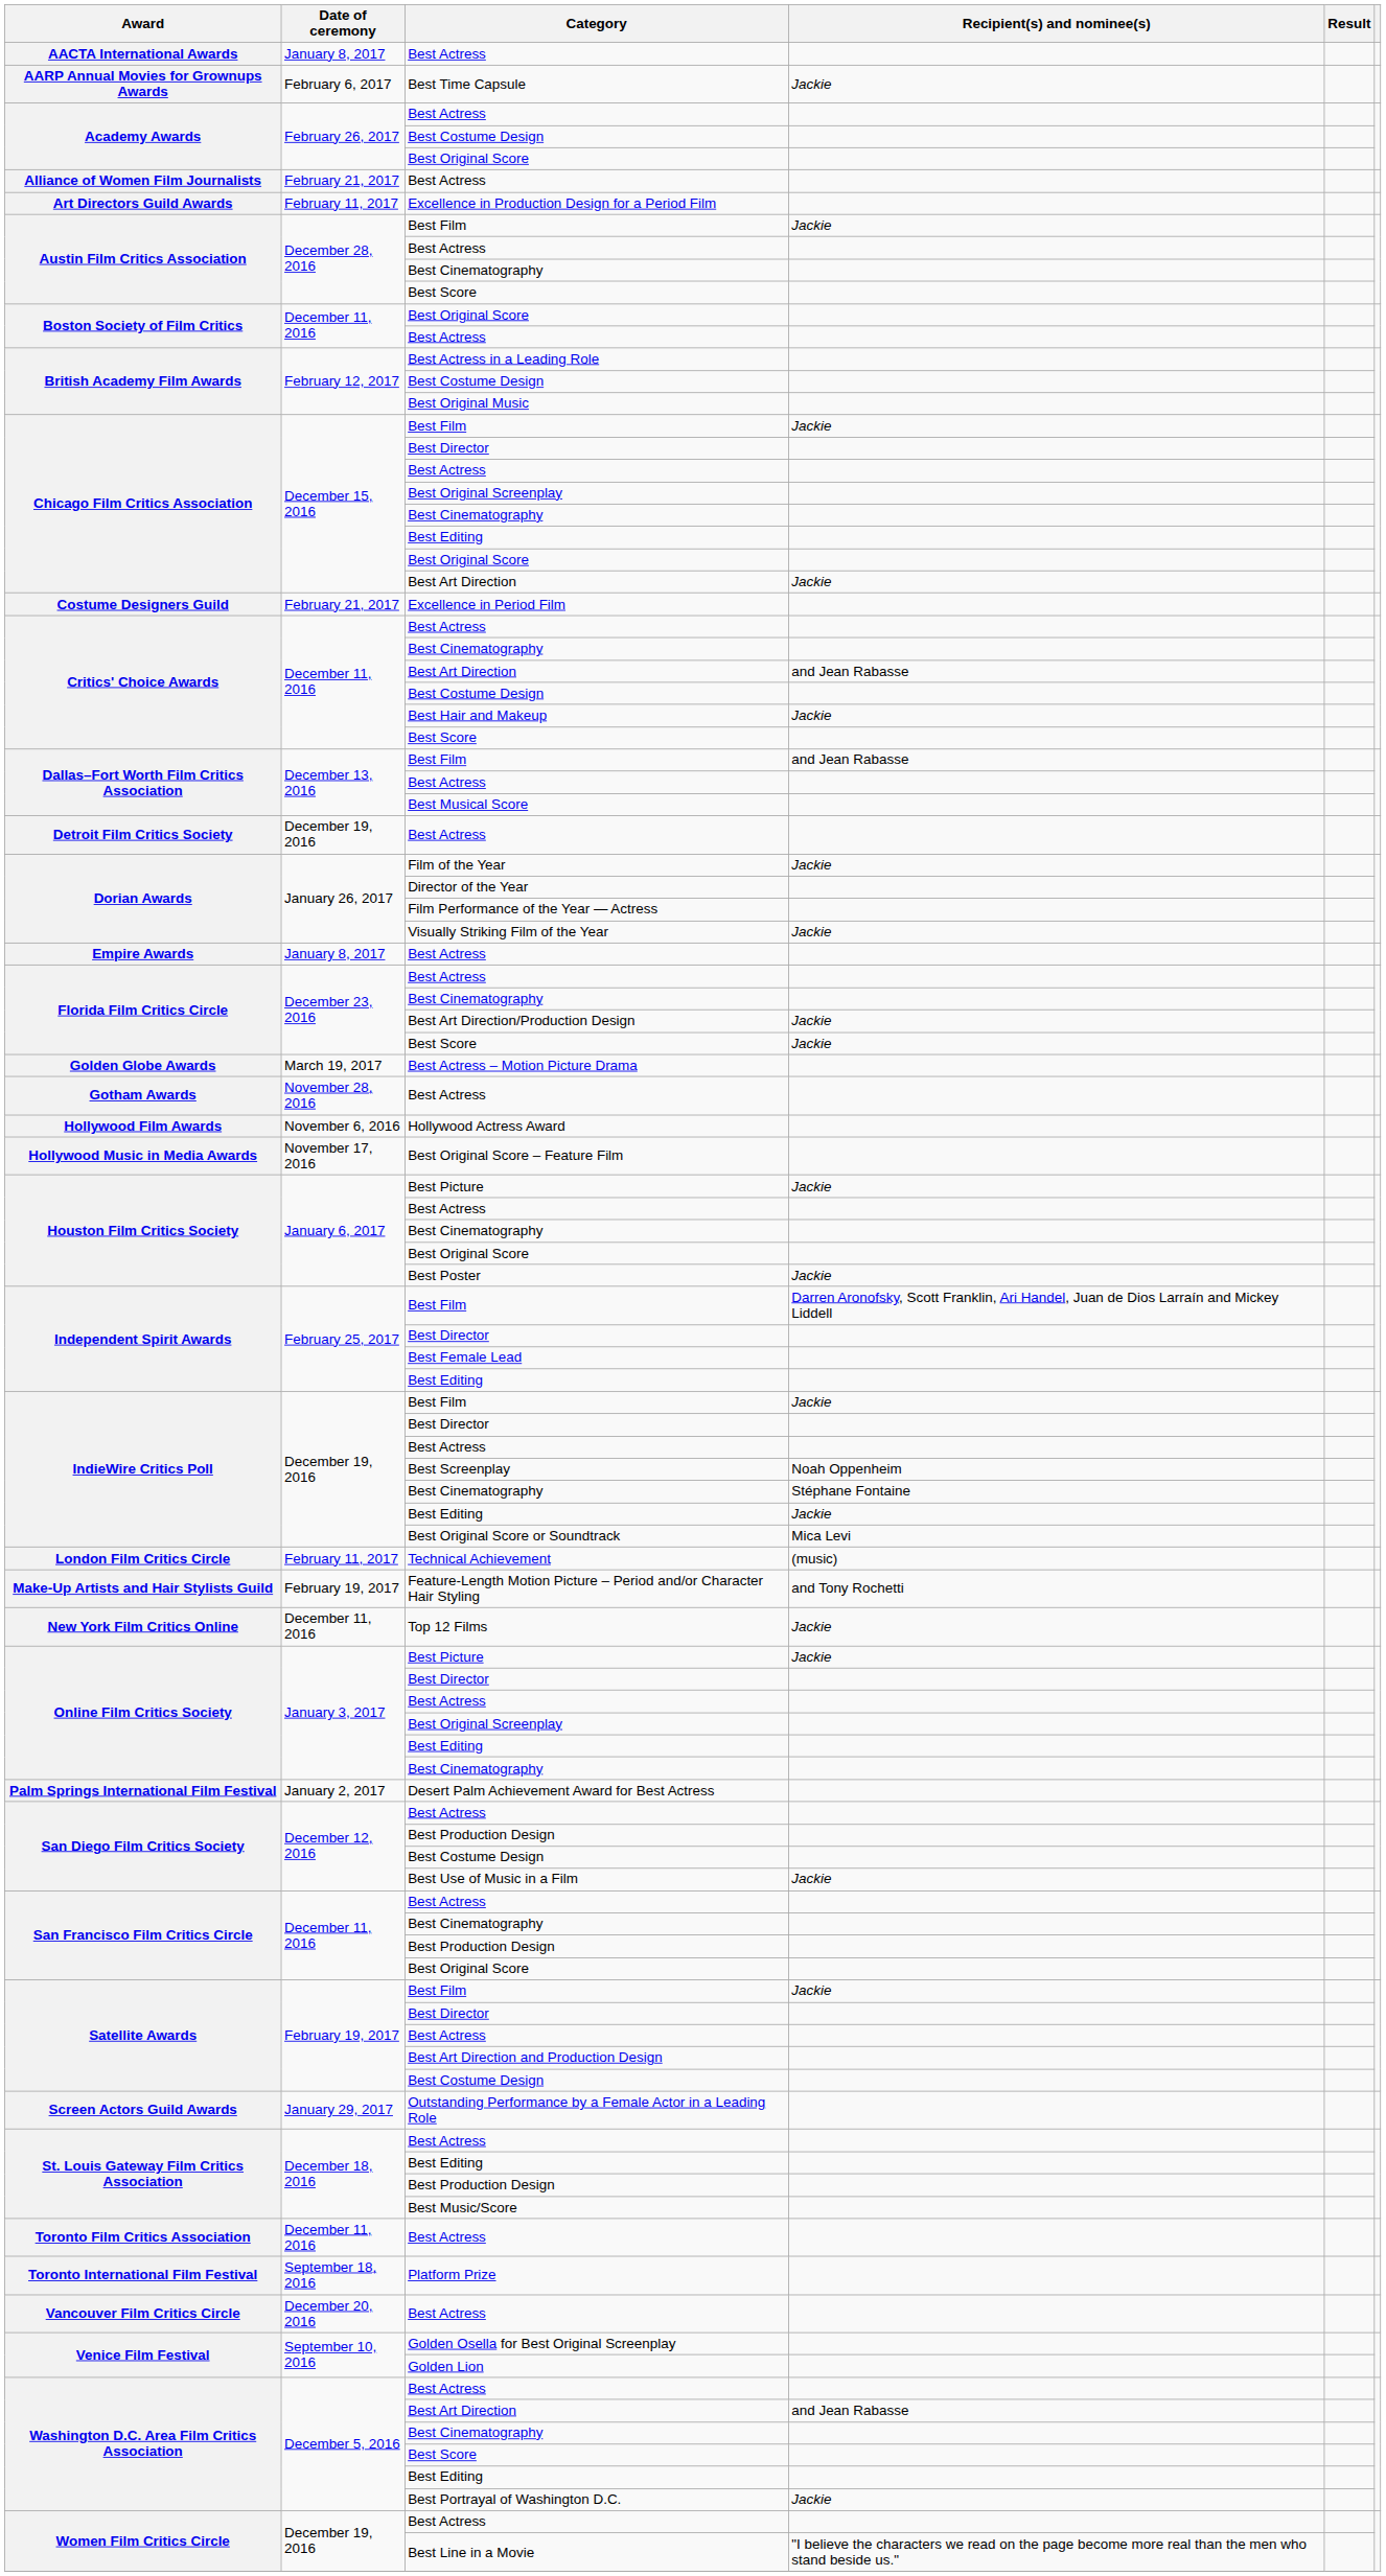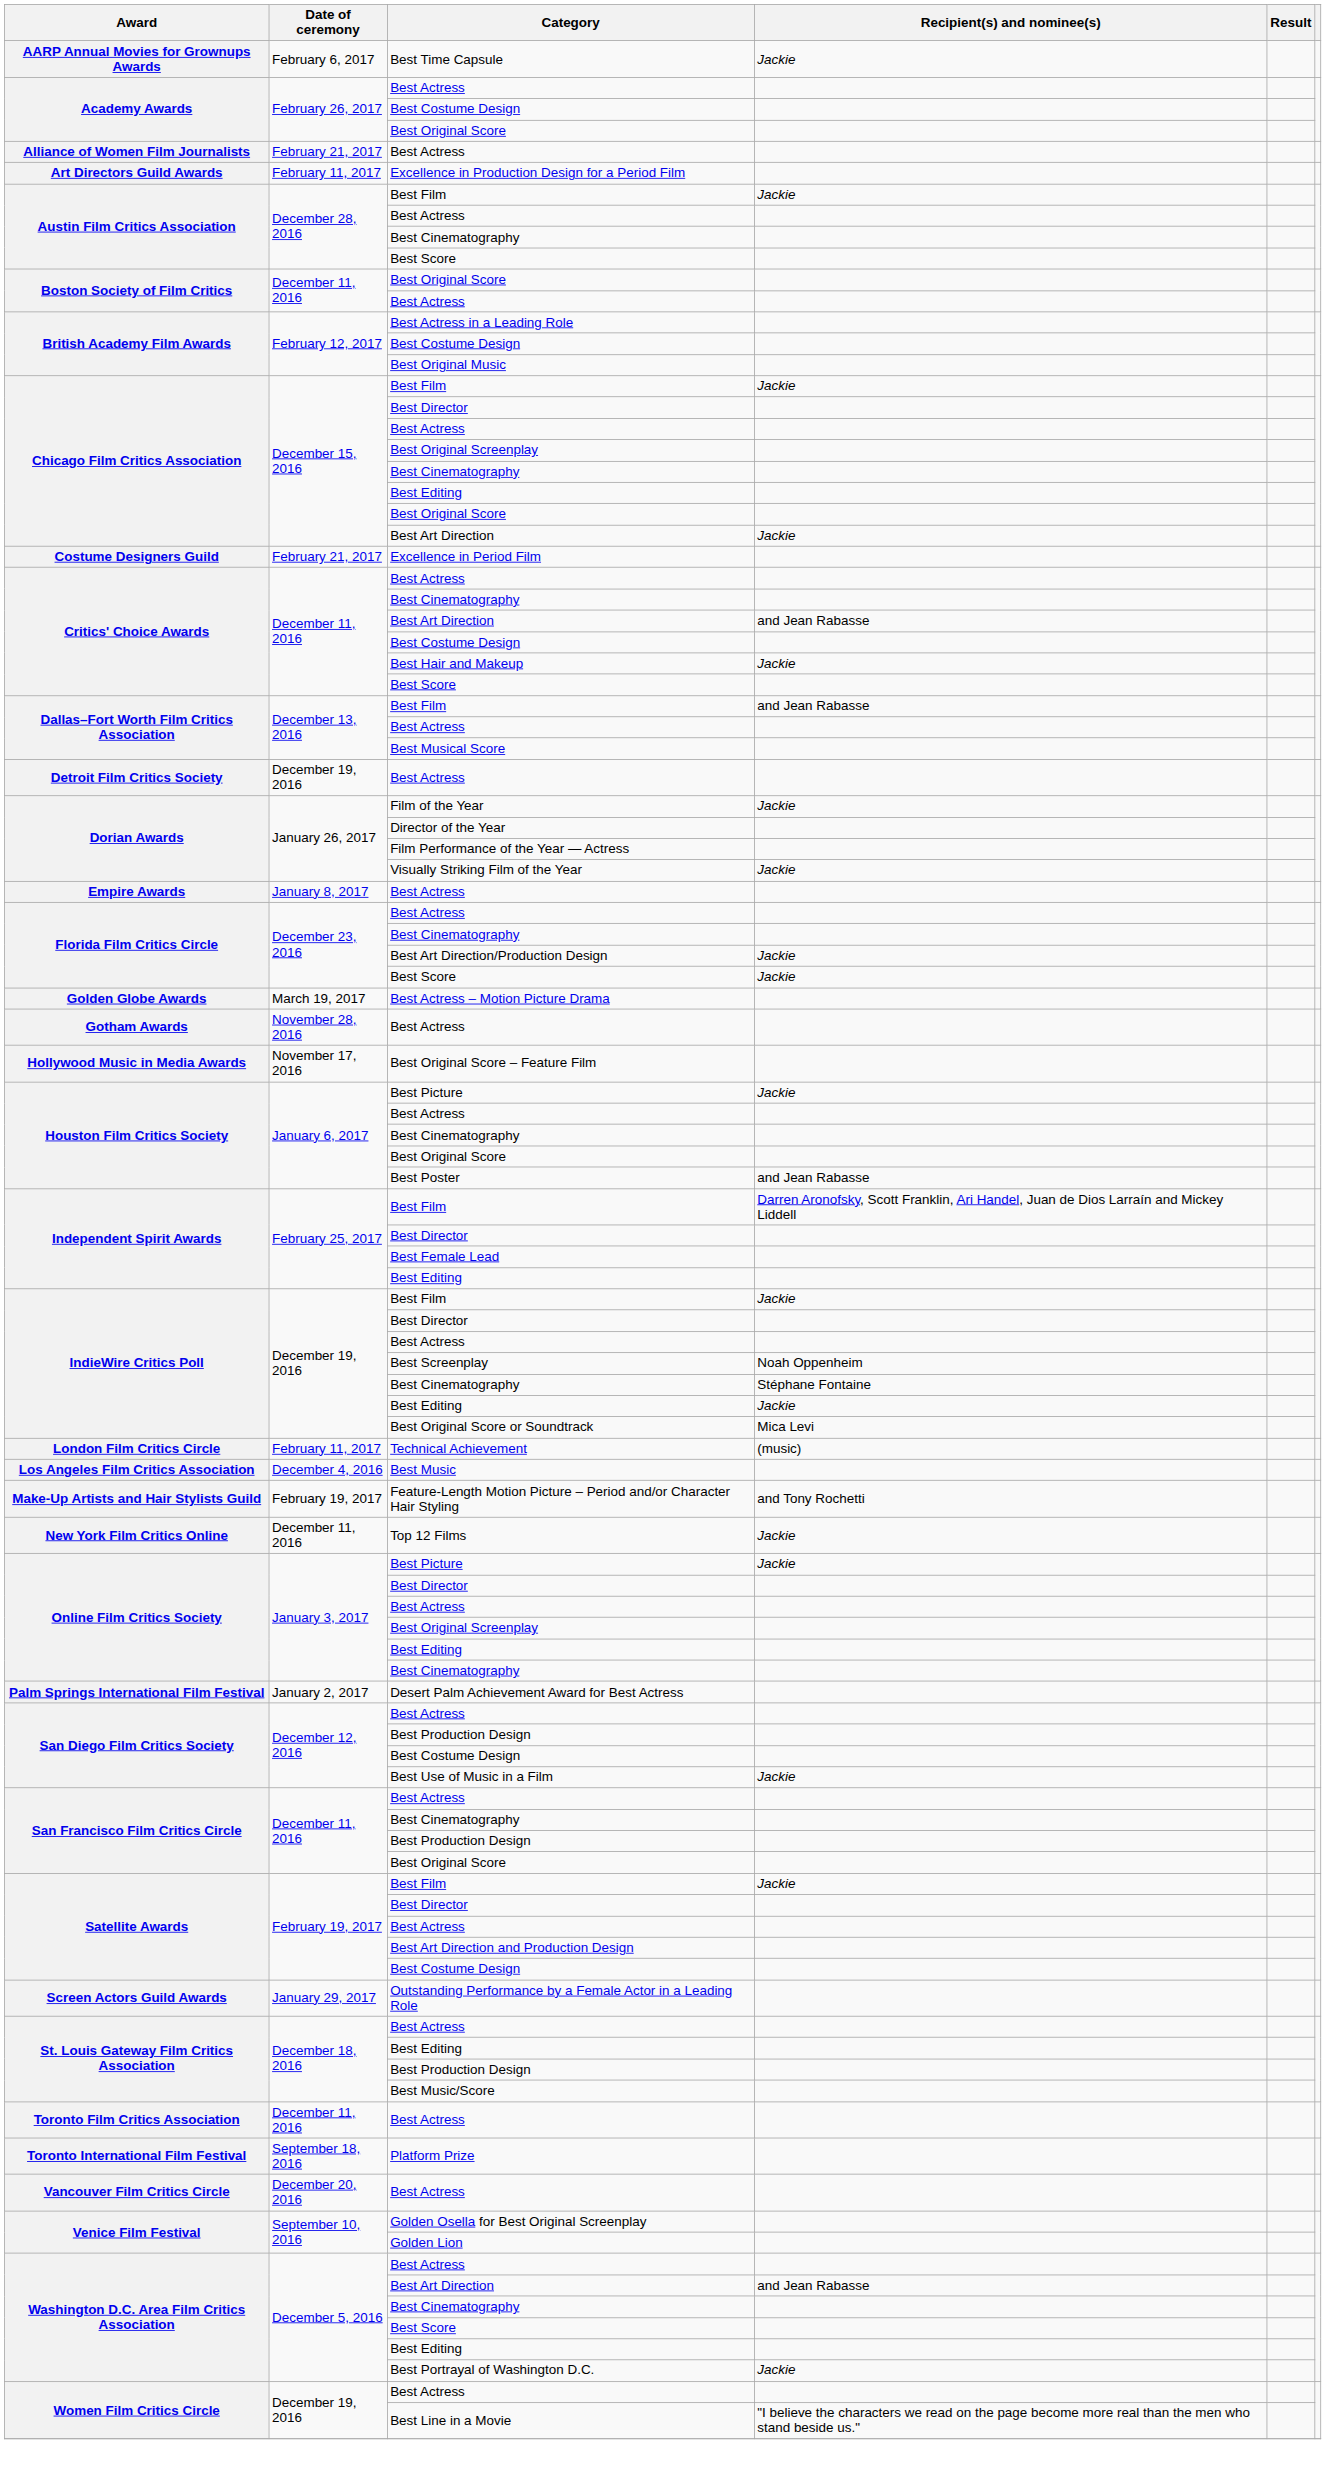- row: AACTA International Awards | January 8, 2017 | Best Actress
- row: Hollywood Film Awards | November 6, 2016 | Hollywood Actress Award
Best Poster | Recipient(s) and nominee(s): Jackie -> and Jean Rabasse
+ row: Los Angeles Film Critics Association | December 4, 2016 | Best Music
